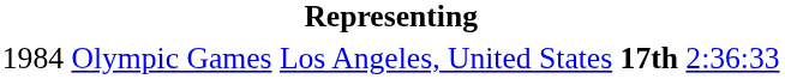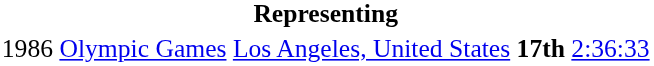Olympic Games | column 1: 1984 -> 1986
